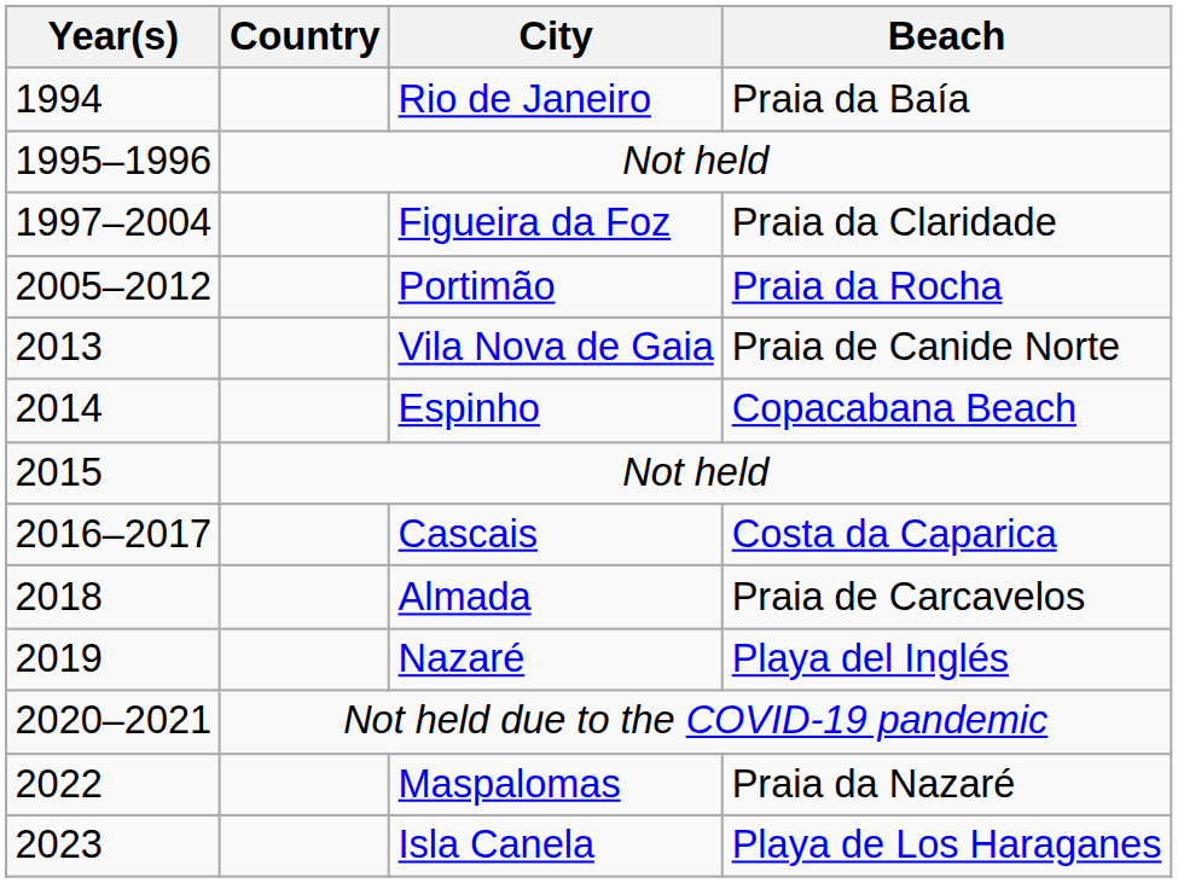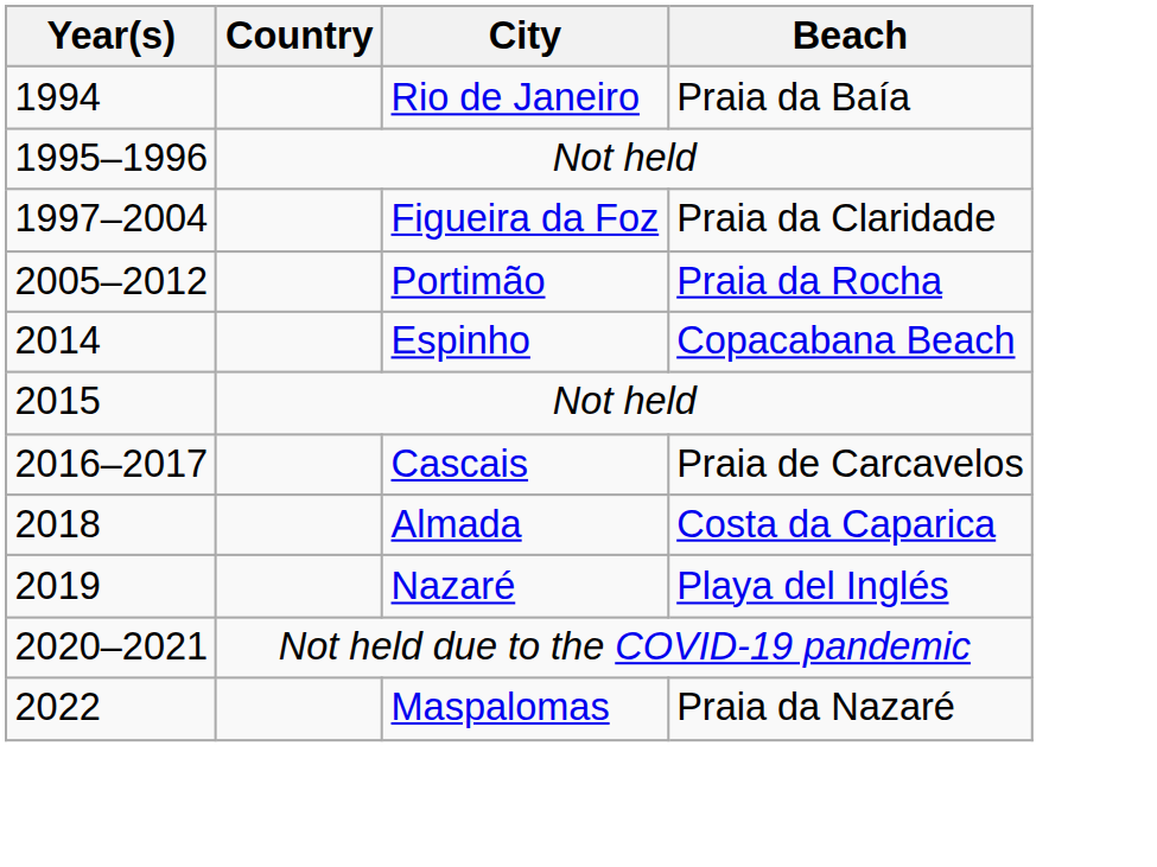- row: 2013 | Vila Nova de Gaia | Praia de Canide Norte
Cascais | Beach: Costa da Caparica -> Praia de Carcavelos
Almada | Beach: Praia de Carcavelos -> Costa da Caparica
- row: 2023 | Isla Canela | Playa de Los Haraganes
